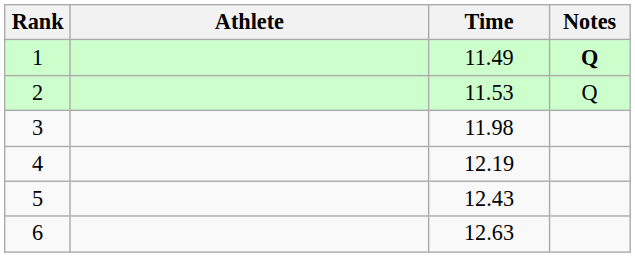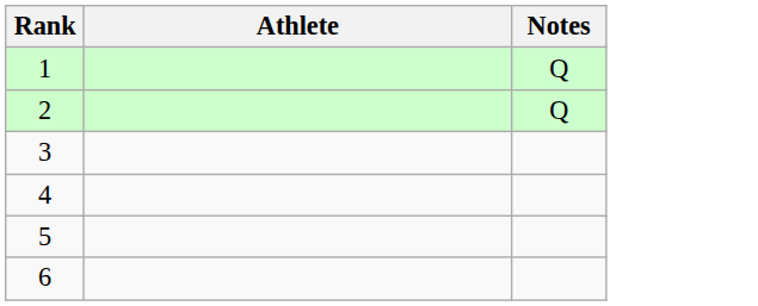- column: Time | 11.49 | 11.53 | 11.98 | 12.19 | 12.43 | 12.63
1 | Notes: bold -> normal
